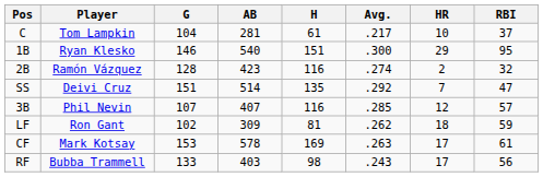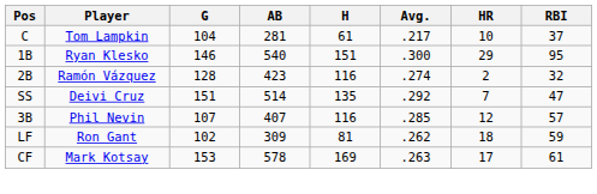- row: RF | Bubba Trammell | 133 | 403 | 98 | .243 | 17 | 56
